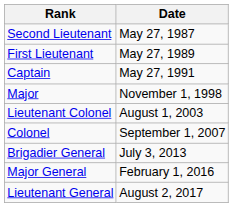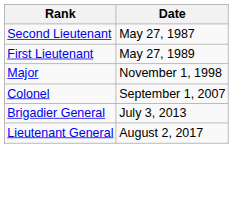- row: Captain | May 27, 1991
- row: Lieutenant Colonel | August 1, 2003
- row: Major General | February 1, 2016
